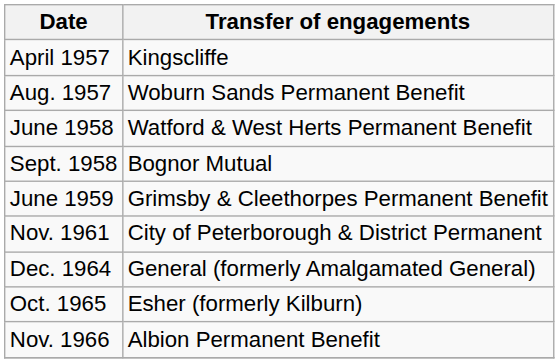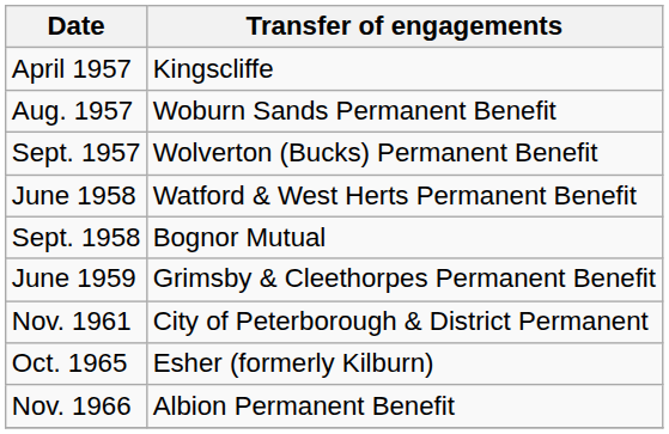+ row: Sept. 1957 | Wolverton (Bucks) Permanent Benefit
- row: Dec. 1964 | General (formerly Amalgamated General)
